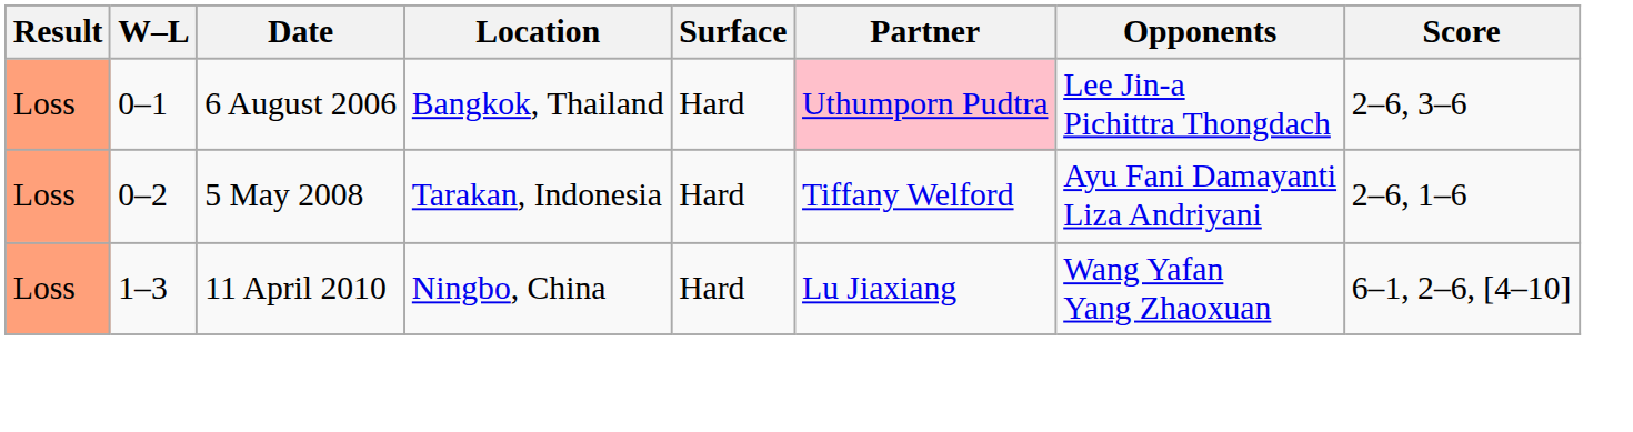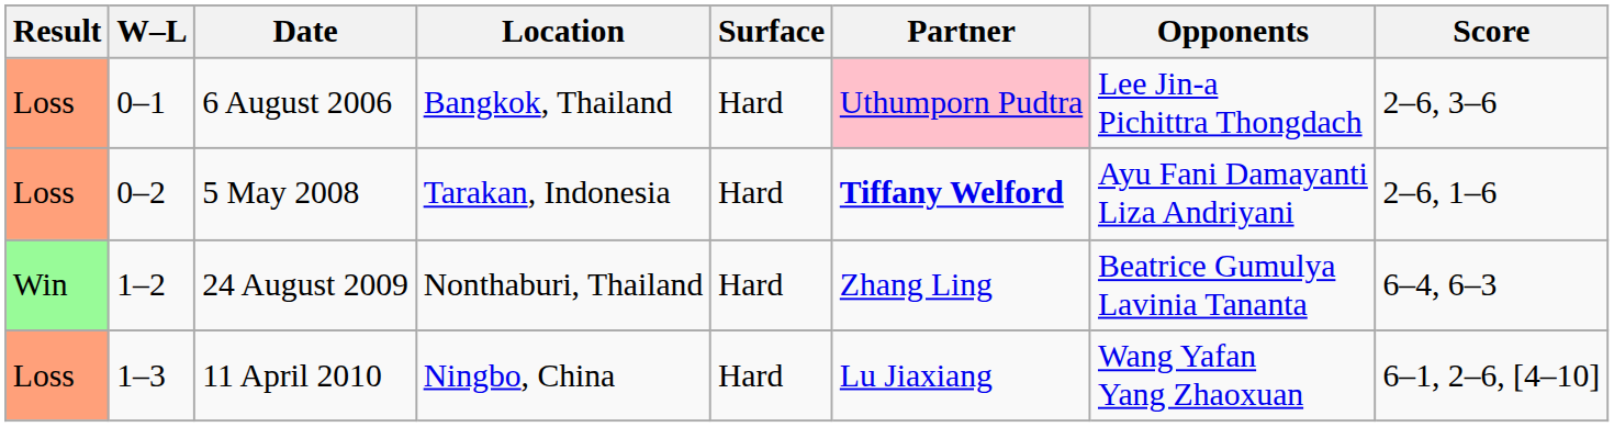5 May 2008 | Partner: normal -> bold
+ row: Win | 1–2 | 24 August 2009 | Nonthaburi, Thailand | Hard | Zhang Ling | Beatrice Gumulya Lavinia Tananta | 6–4, 6–3
